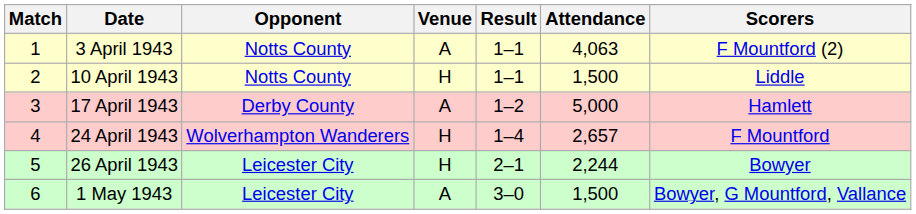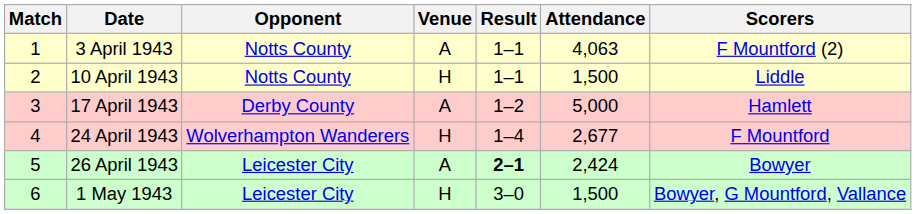24 April 1943 | Attendance: 2,657 -> 2,677
26 April 1943 | Venue: H -> A
26 April 1943 | Result: normal -> bold
26 April 1943 | Attendance: 2,244 -> 2,424
1 May 1943 | Venue: A -> H
